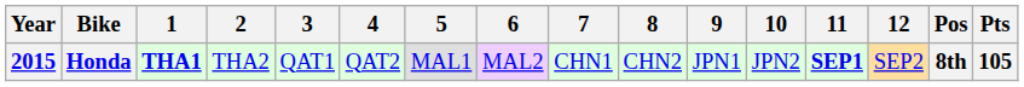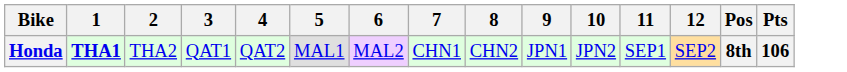- column: Year | 2015
Honda | 11: bold -> normal
Honda | Pts: 105 -> 106
